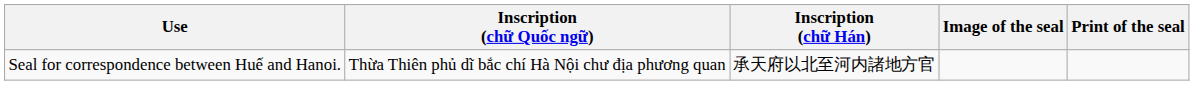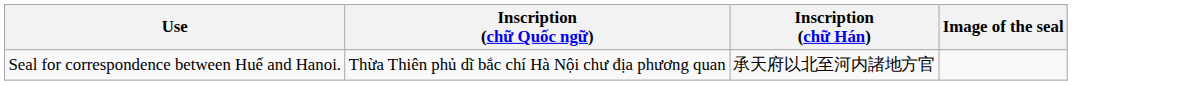- column: Print of the seal
